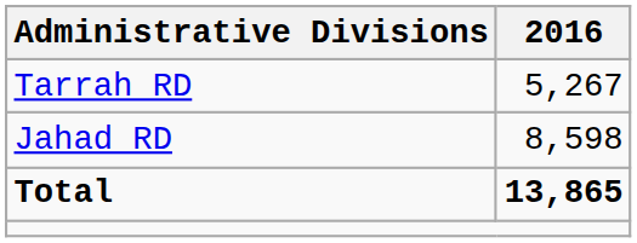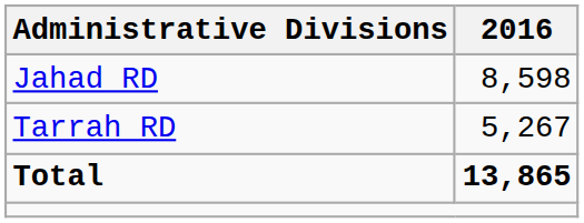rows swapped: Jahad RD <-> Tarrah RD
